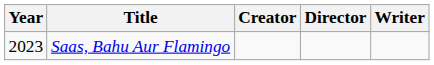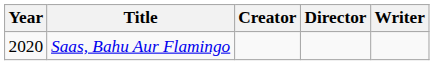Saas, Bahu Aur Flamingo | Year: 2023 -> 2020
